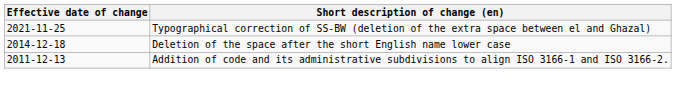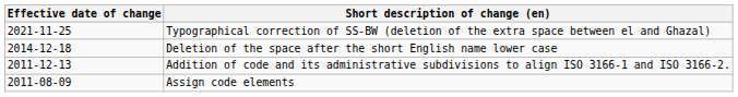+ row: 2011-08-09 | Assign code elements
